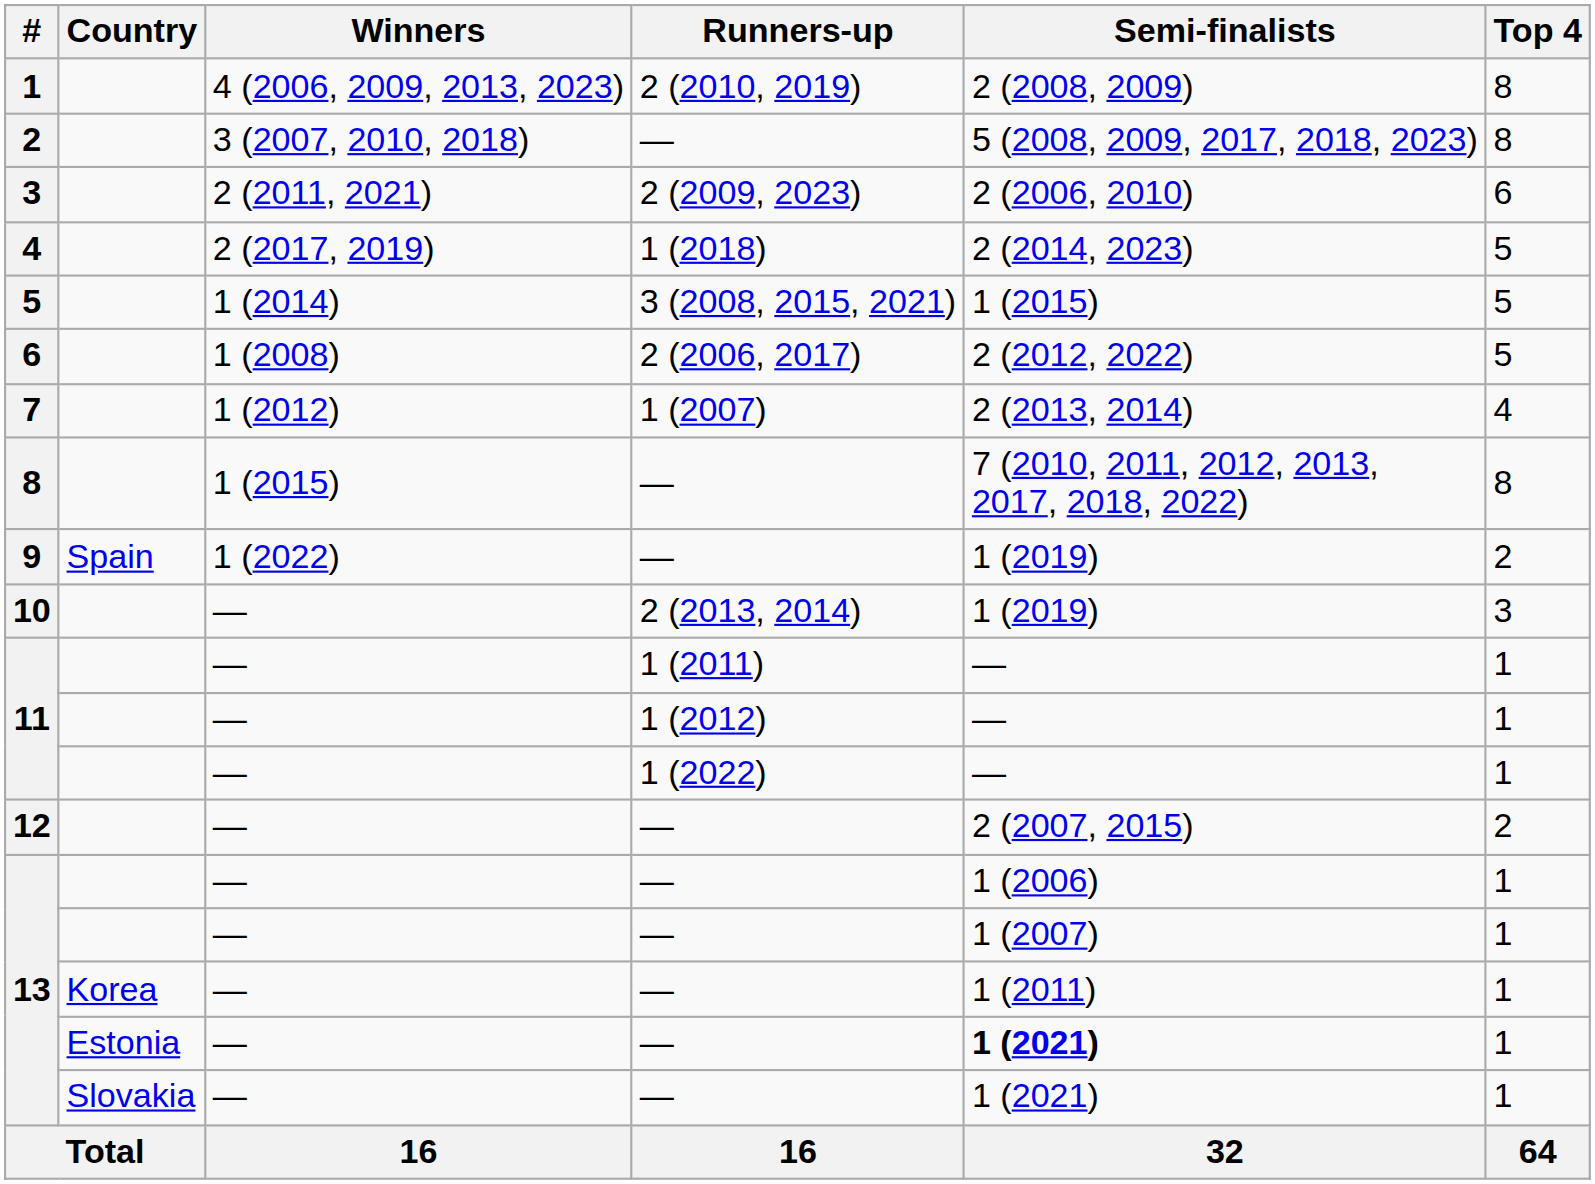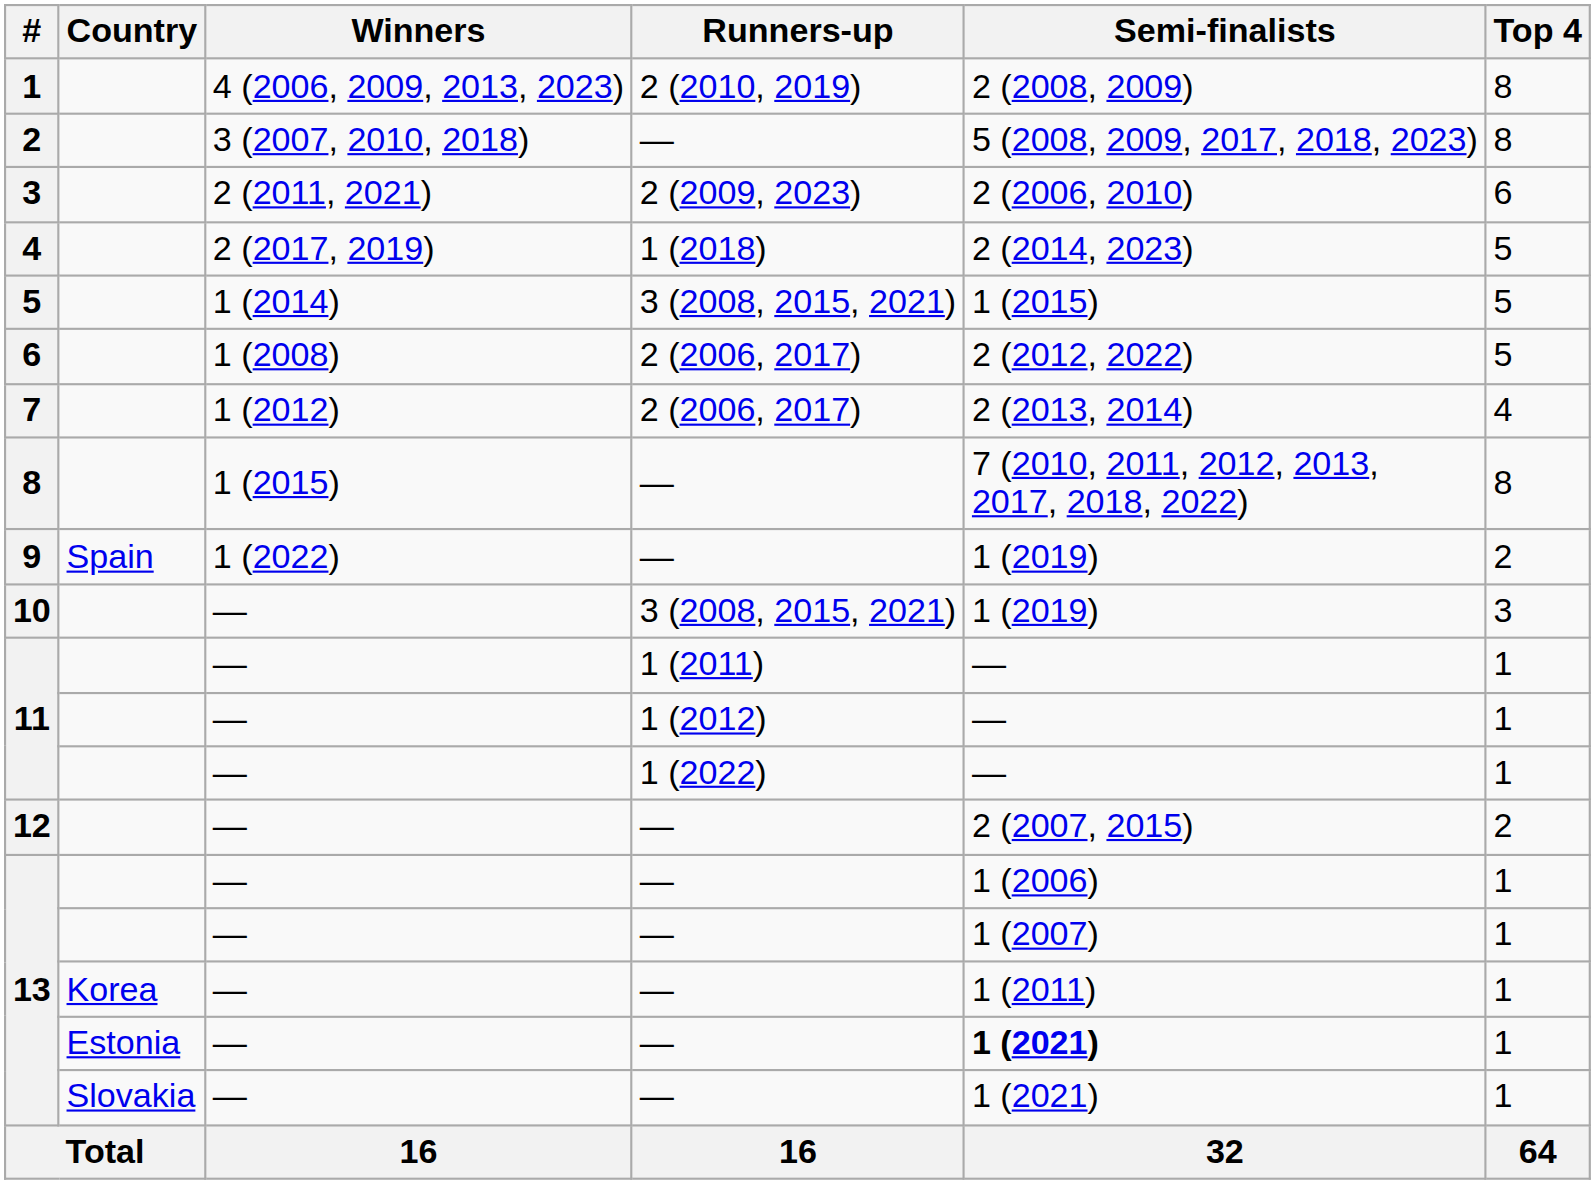7 | Runners-up: 1 (2007) -> 2 (2006, 2017)
10 | Runners-up: 2 (2013, 2014) -> 3 (2008, 2015, 2021)
